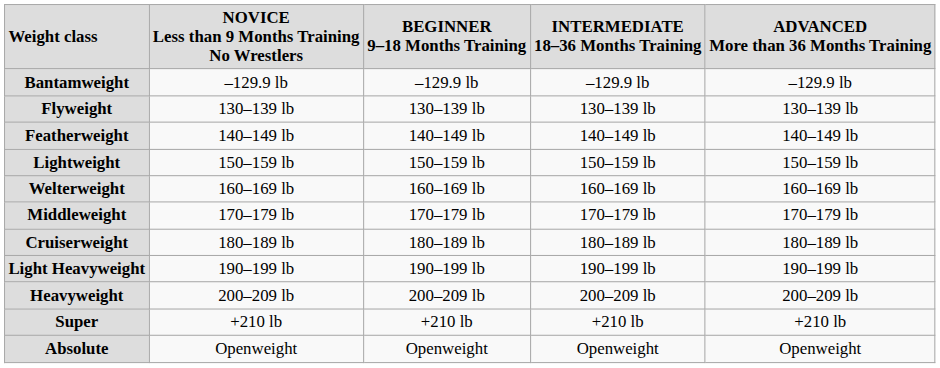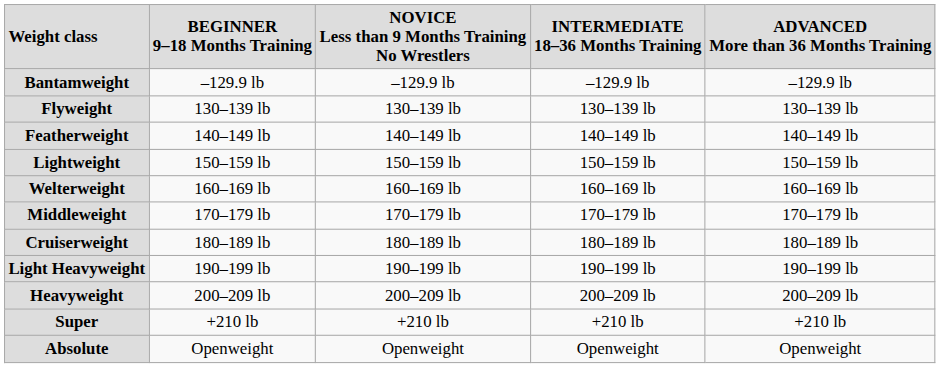columns swapped: NOVICE Less than 9 Months Training No Wrestlers <-> BEGINNER 9–18 Months Training
